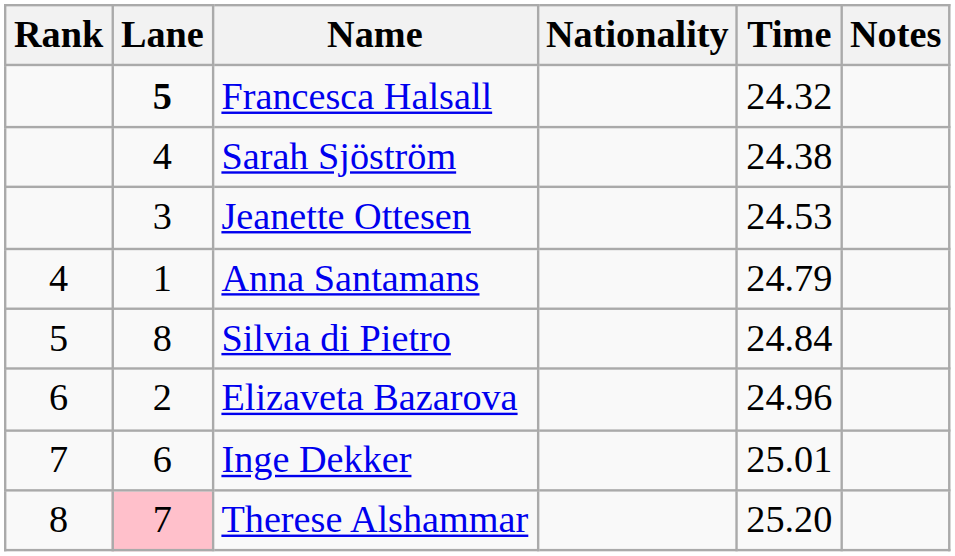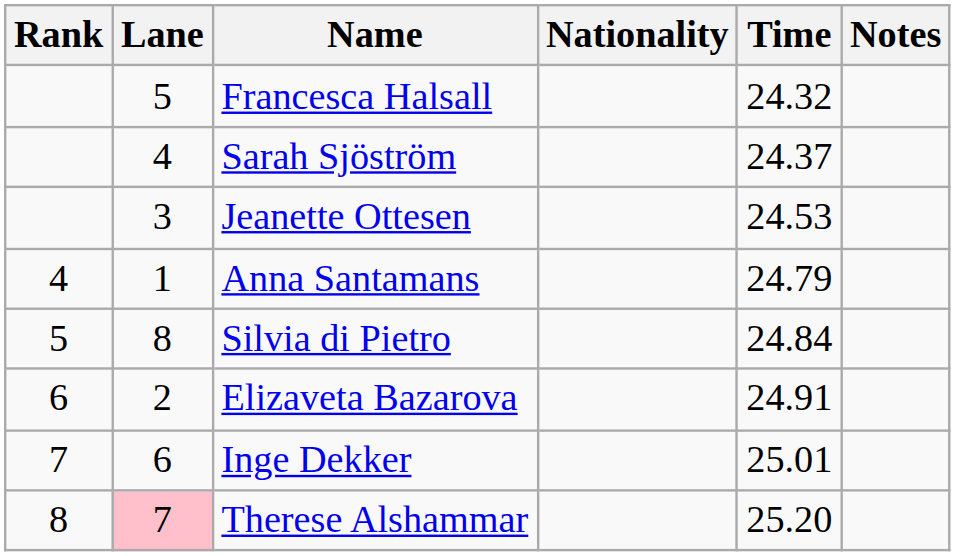Francesca Halsall | Lane: bold -> normal
Sarah Sjöström | Time: 24.38 -> 24.37
Elizaveta Bazarova | Time: 24.96 -> 24.91
